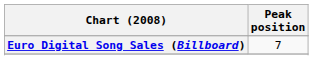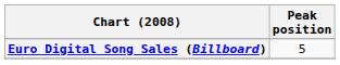Euro Digital Song Sales (Billboard) | Peak position: 7 -> 5
